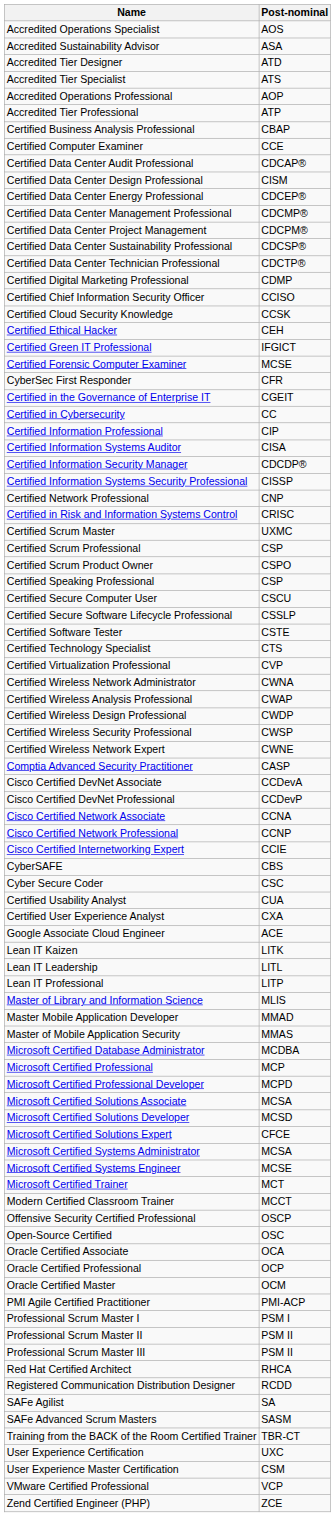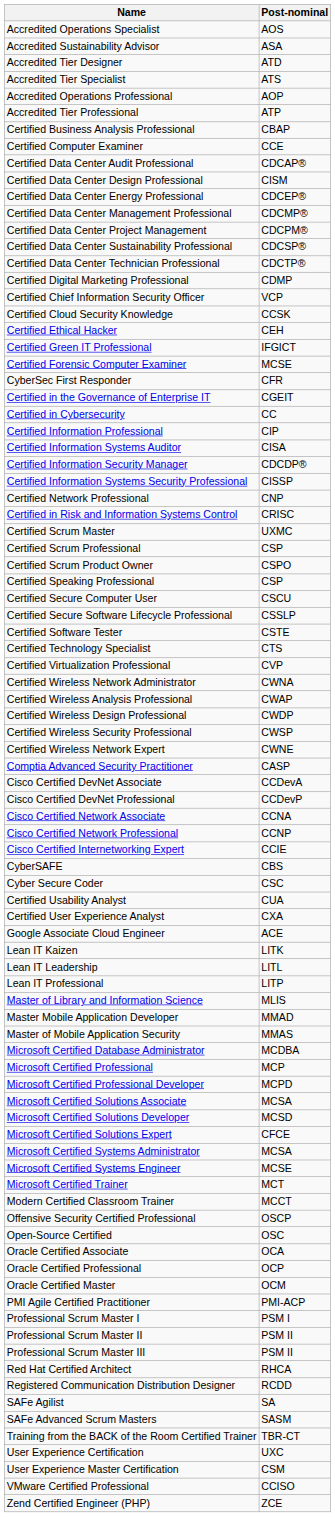Certified Chief Information Security Officer | Post-nominal: CCISO -> VCP
VMware Certified Professional | Post-nominal: VCP -> CCISO
